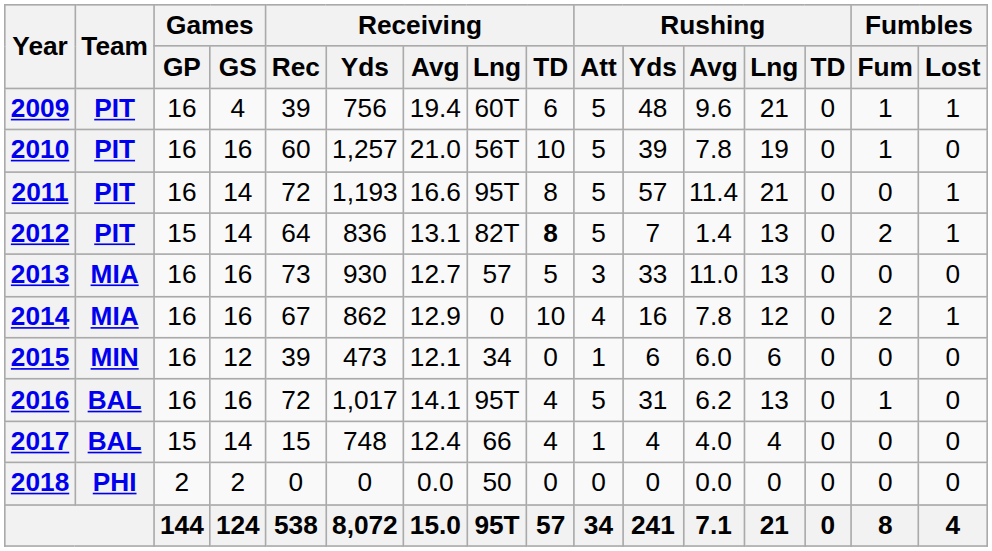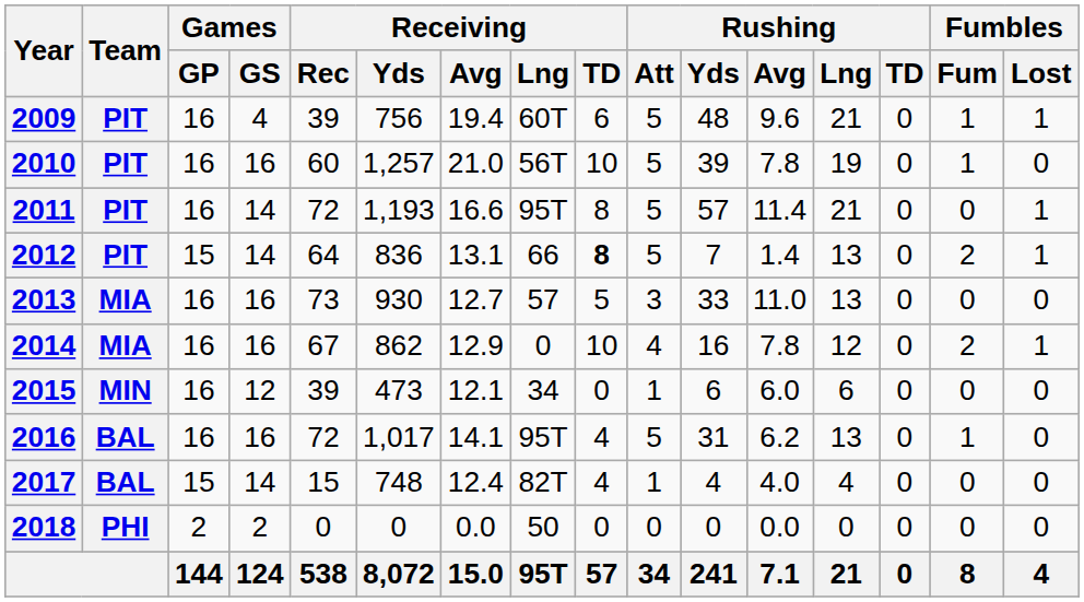2012 | Receiving / Lng: 82T -> 66
2017 | Receiving / Lng: 66 -> 82T
